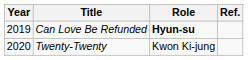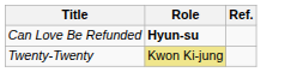- column: Year | 2019 | 2020
Twenty-Twenty | Role: no background -> khaki background
